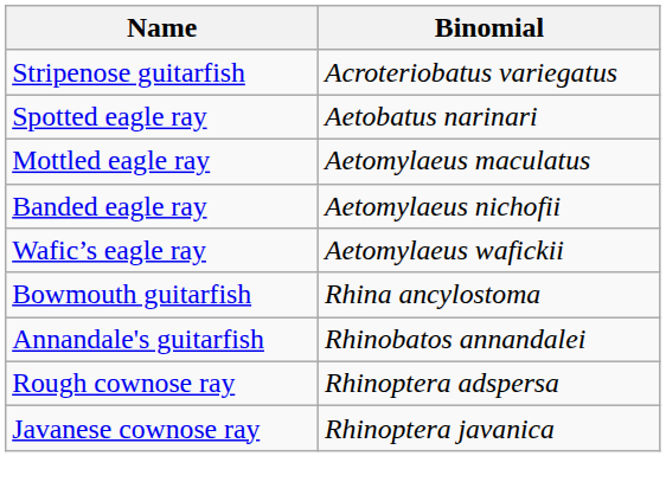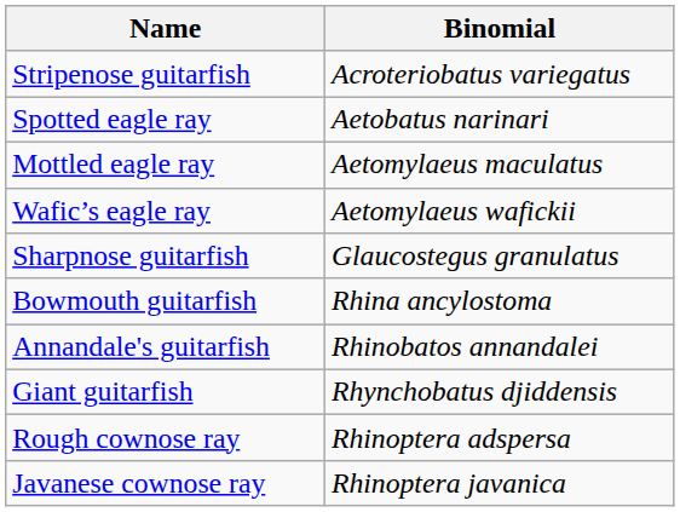- row: Banded eagle ray | Aetomylaeus nichofii
+ row: Sharpnose guitarfish | Glaucostegus granulatus
+ row: Giant guitarfish | Rhynchobatus djiddensis
